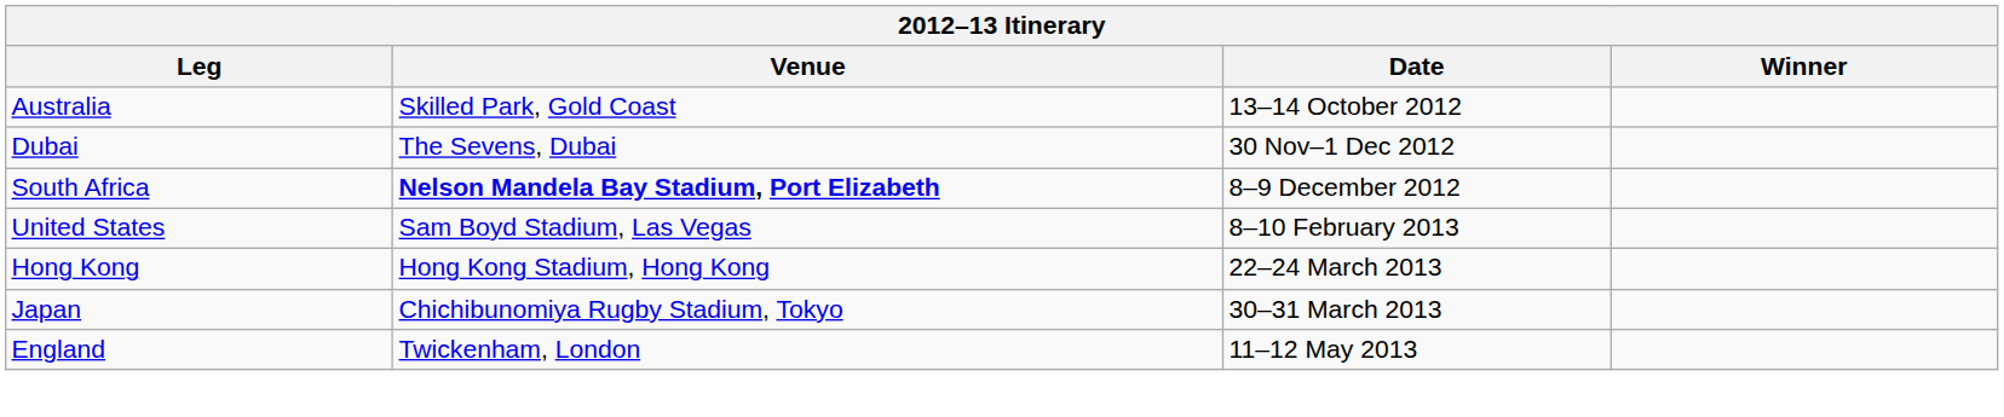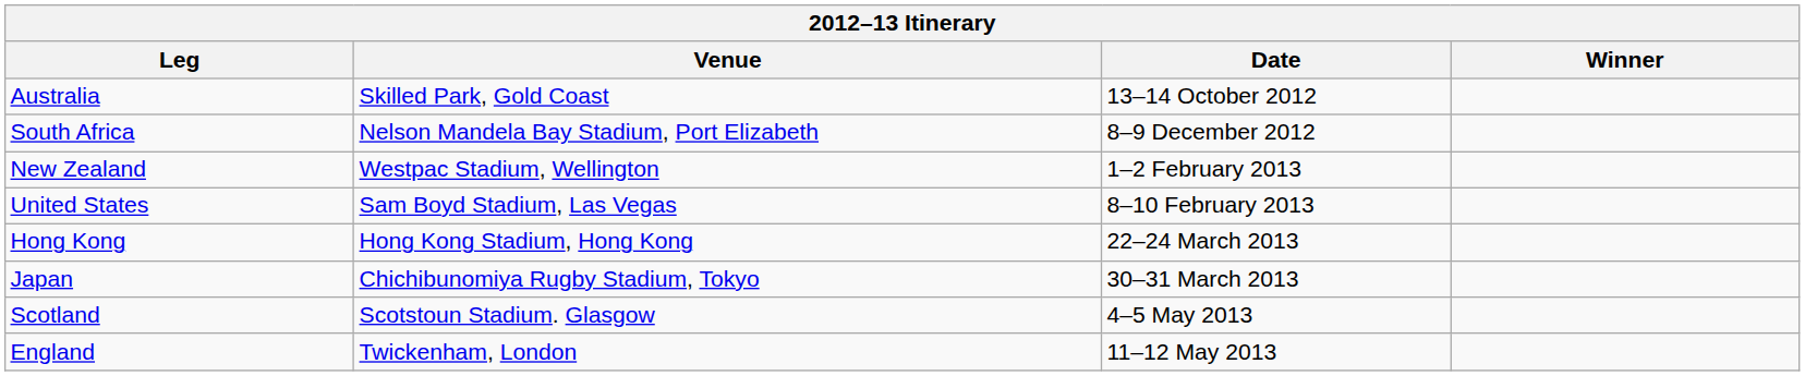- row: Dubai | The Sevens, Dubai | 30 Nov–1 Dec 2012
South Africa | Venue: bold -> normal
+ row: New Zealand | Westpac Stadium, Wellington | 1–2 February 2013
+ row: Scotland | Scotstoun Stadium. Glasgow | 4–5 May 2013
